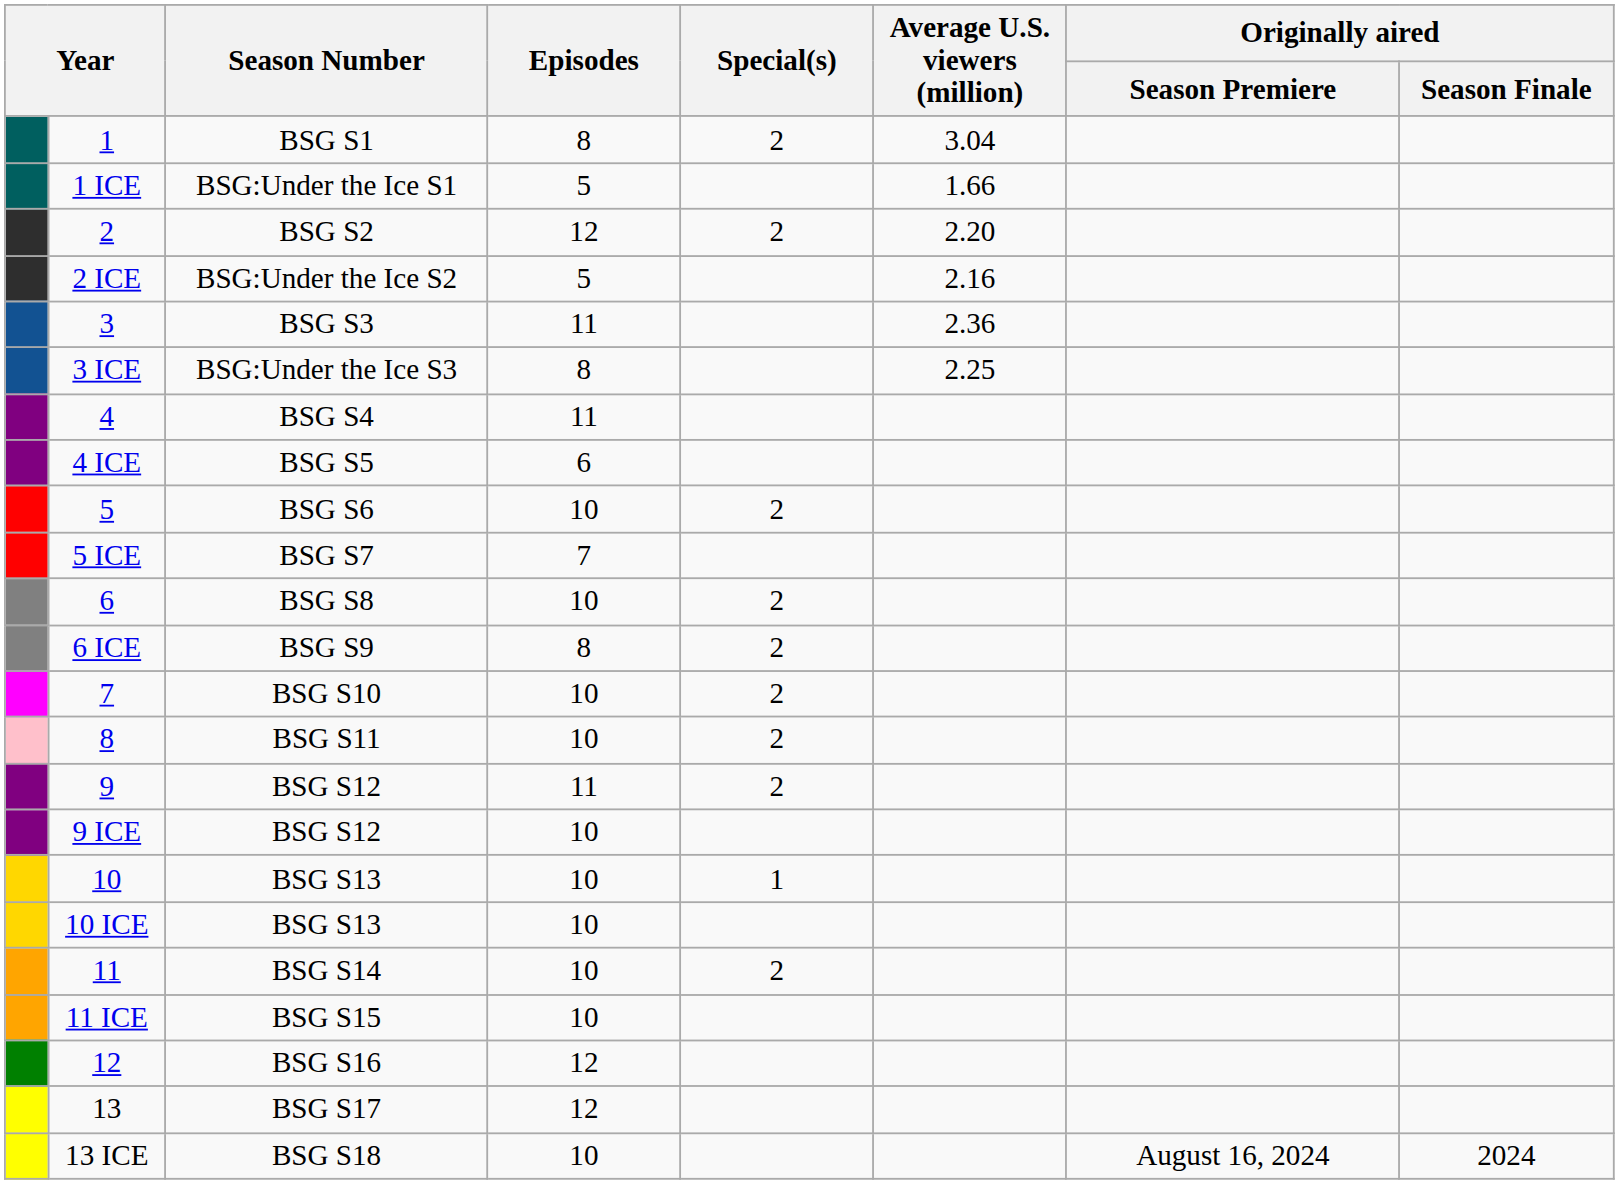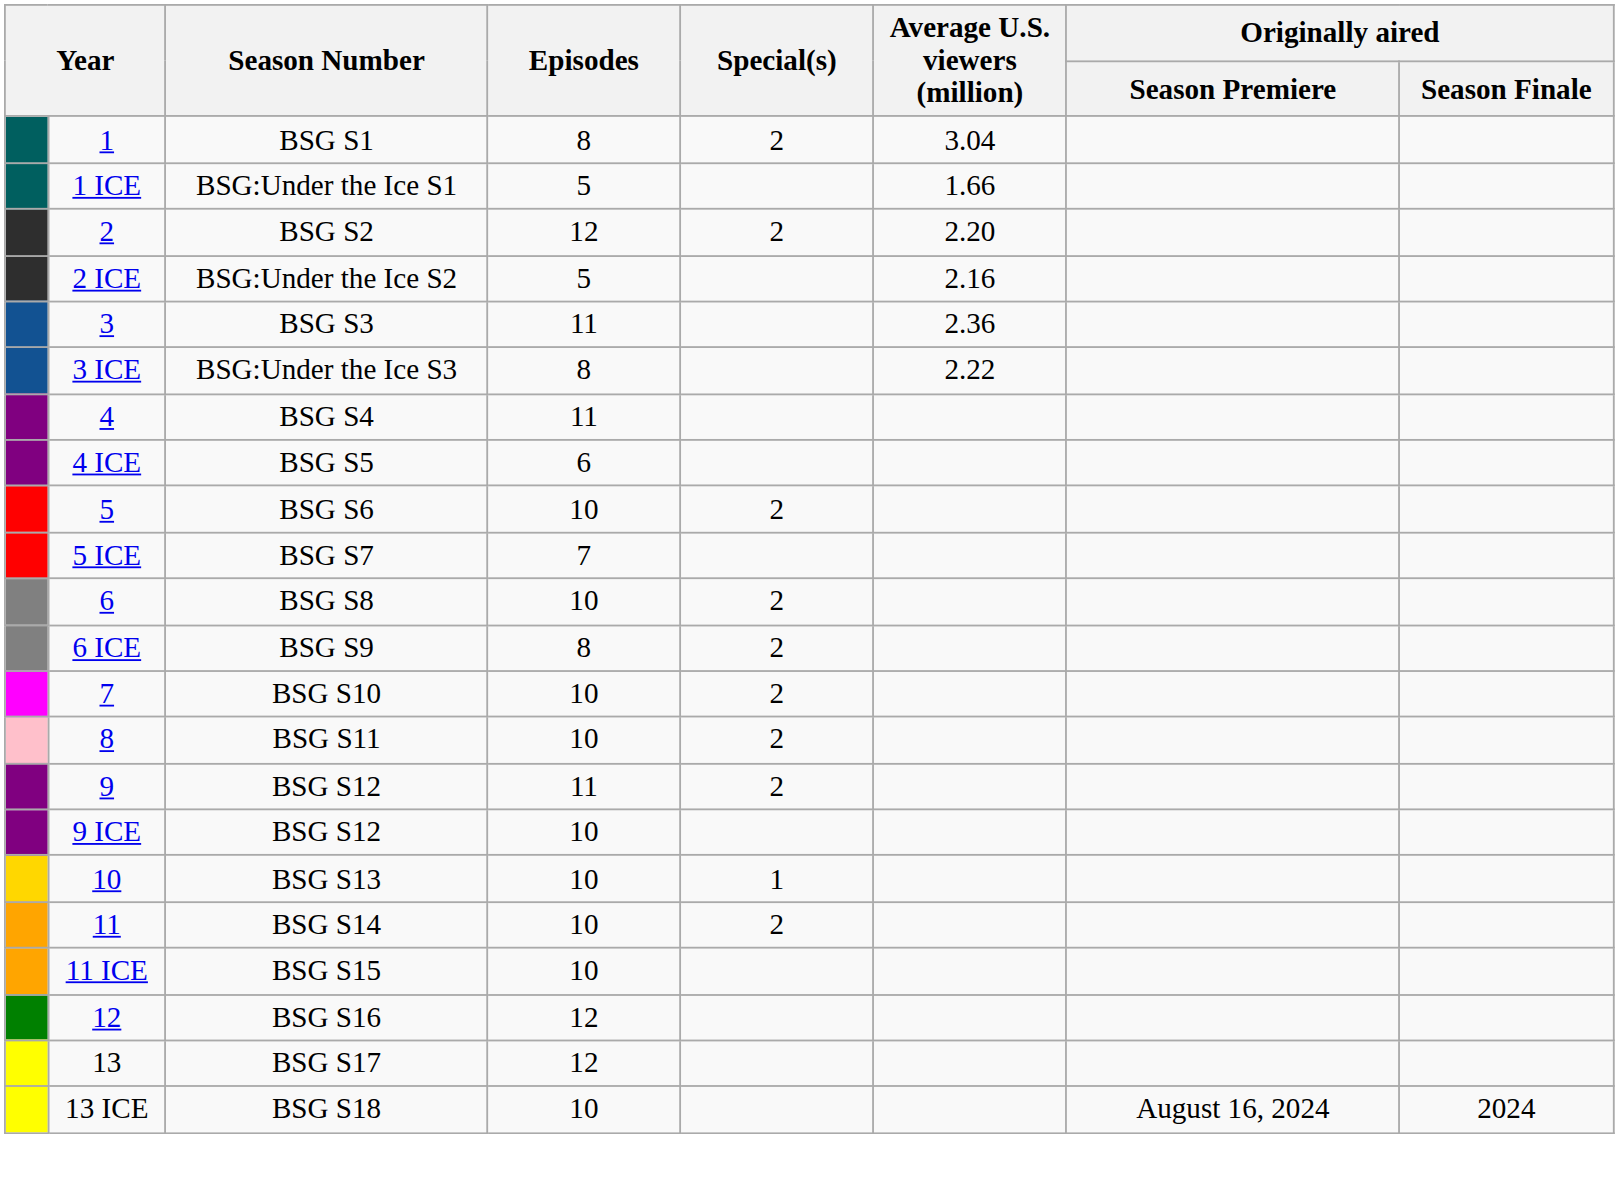BSG:Under the Ice S3 | Average U.S. viewers (million): 2.25 -> 2.22
- row: 10 ICE | BSG S13 | 10
